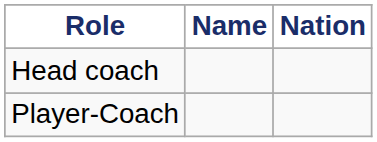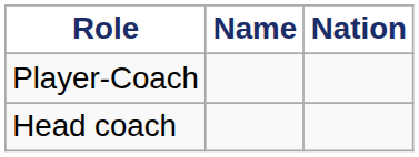rows swapped: Head coach <-> Player-Coach
